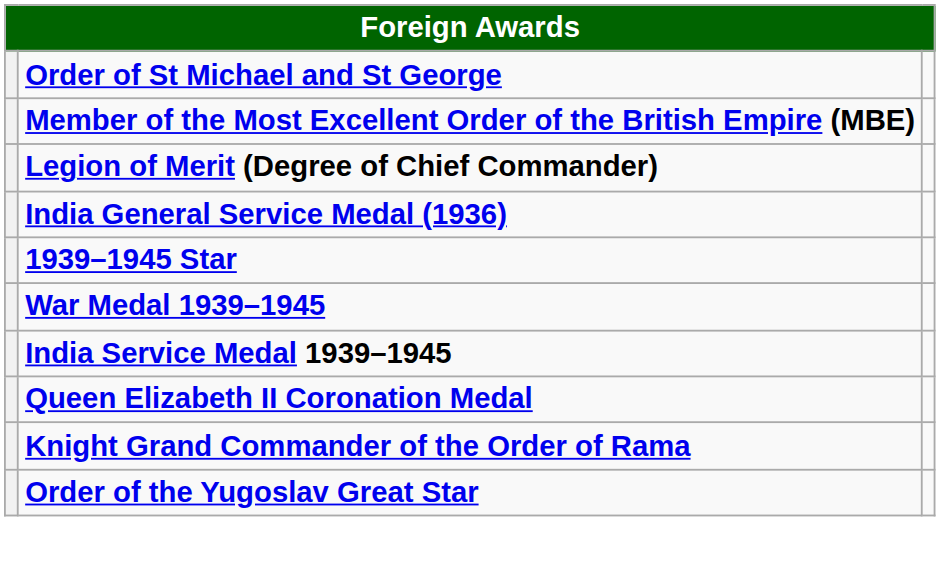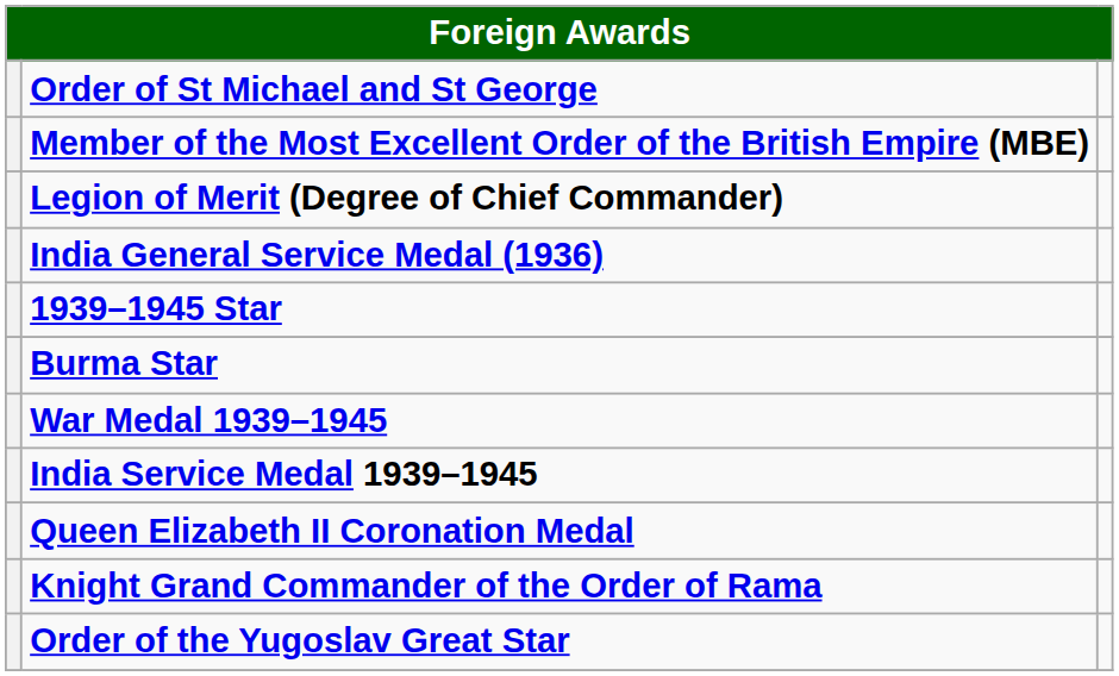+ row: Burma Star
